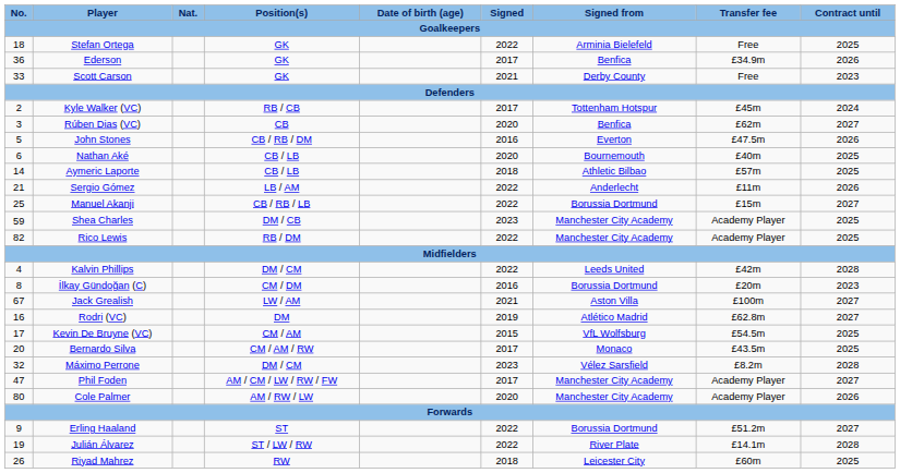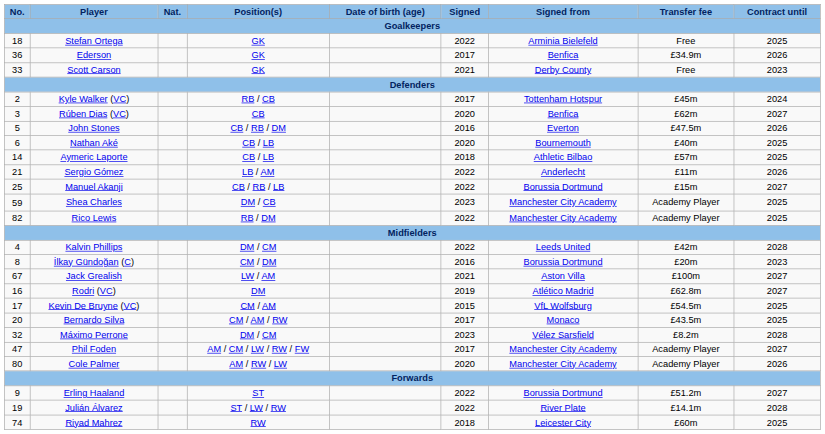Riyad Mahrez | No.: 26 -> 74
